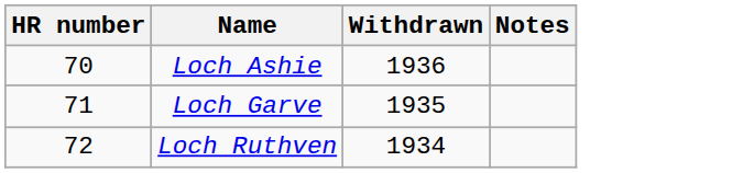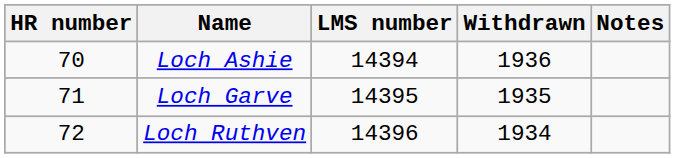+ column: LMS number | 14394 | 14395 | 14396
